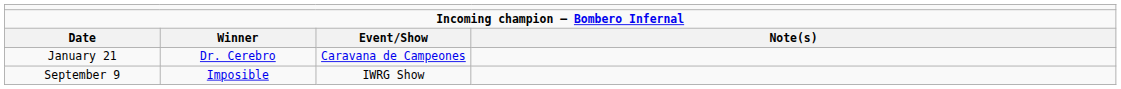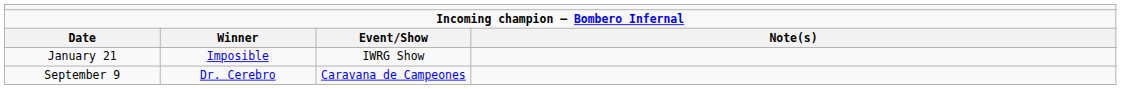January 21 | column 2: Dr. Cerebro -> Imposible
January 21 | column 3: Caravana de Campeones -> IWRG Show
September 9 | column 2: Imposible -> Dr. Cerebro
September 9 | column 3: IWRG Show -> Caravana de Campeones
